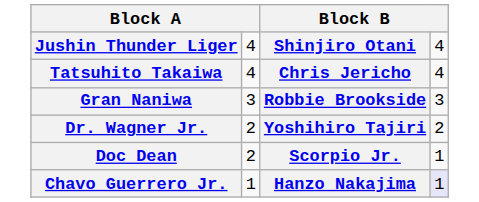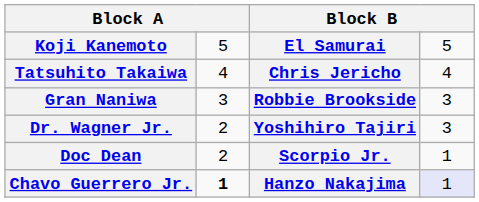+ row: Koji Kanemoto | 5 | El Samurai | 5
- row: Jushin Thunder Liger | 4 | Shinjiro Otani | 4
Dr. Wagner Jr. | column 4: 2 -> 3
Chavo Guerrero Jr. | column 2: normal -> bold
